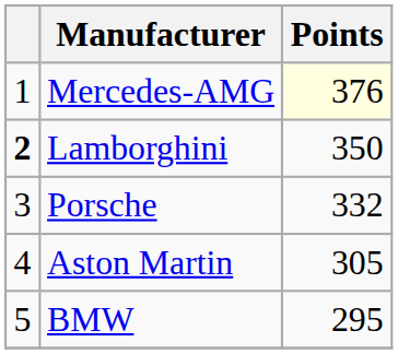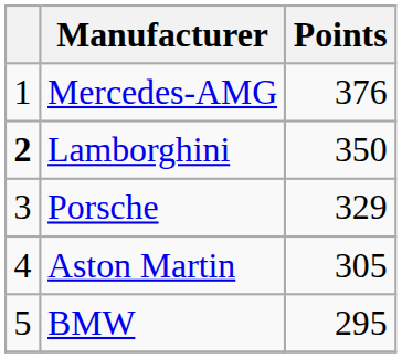Mercedes-AMG | Points: lightyellow background -> no background
Porsche | Points: 332 -> 329
